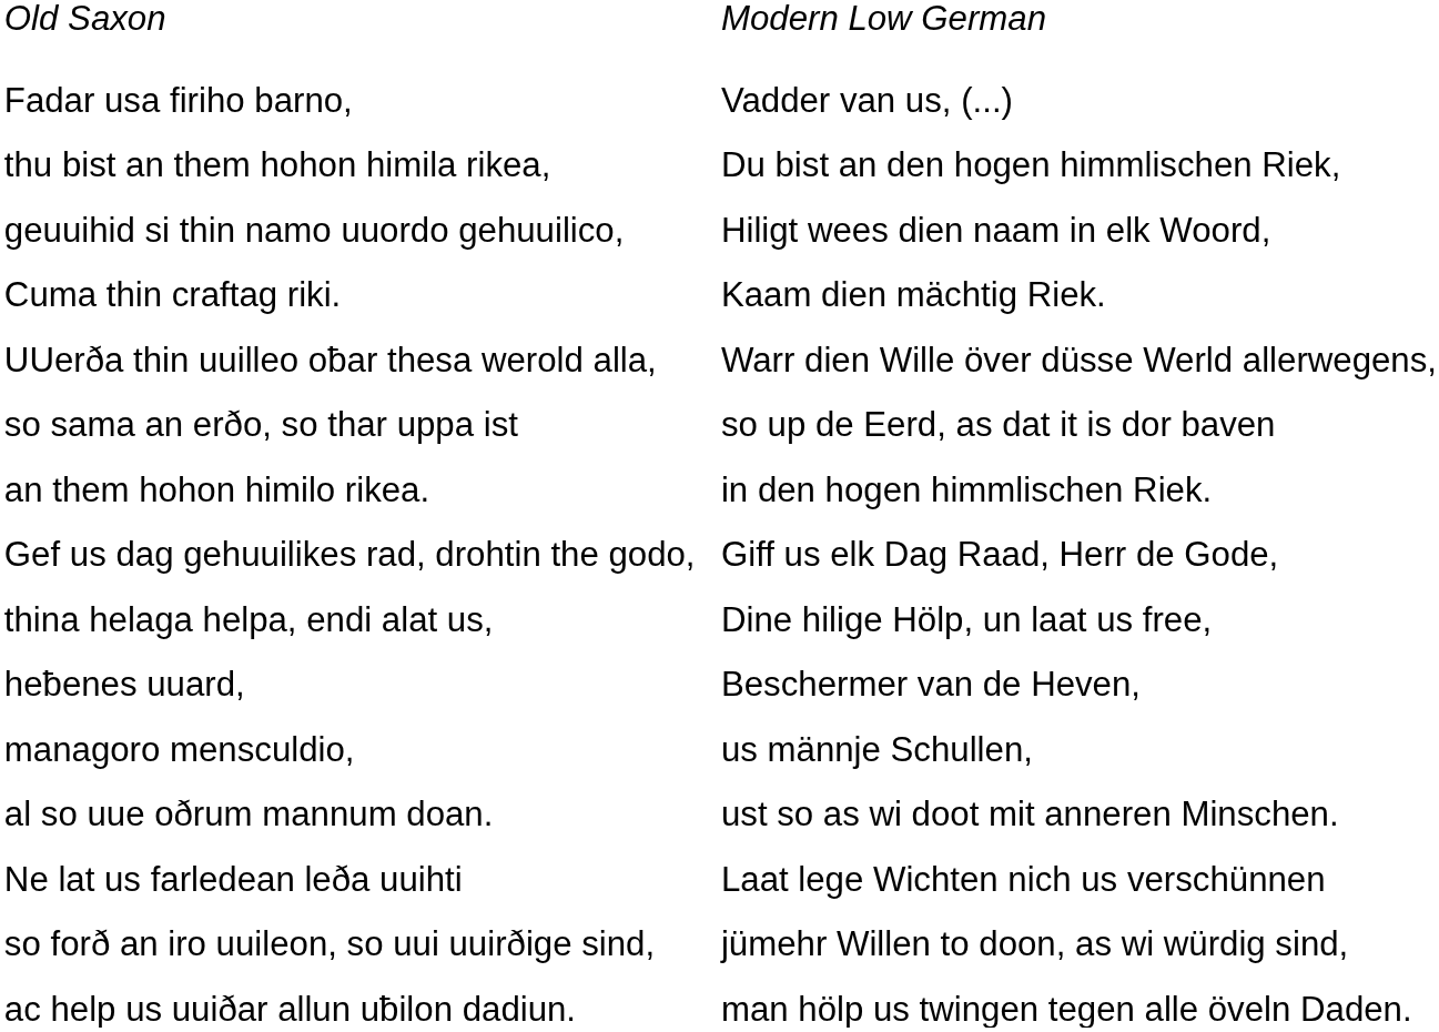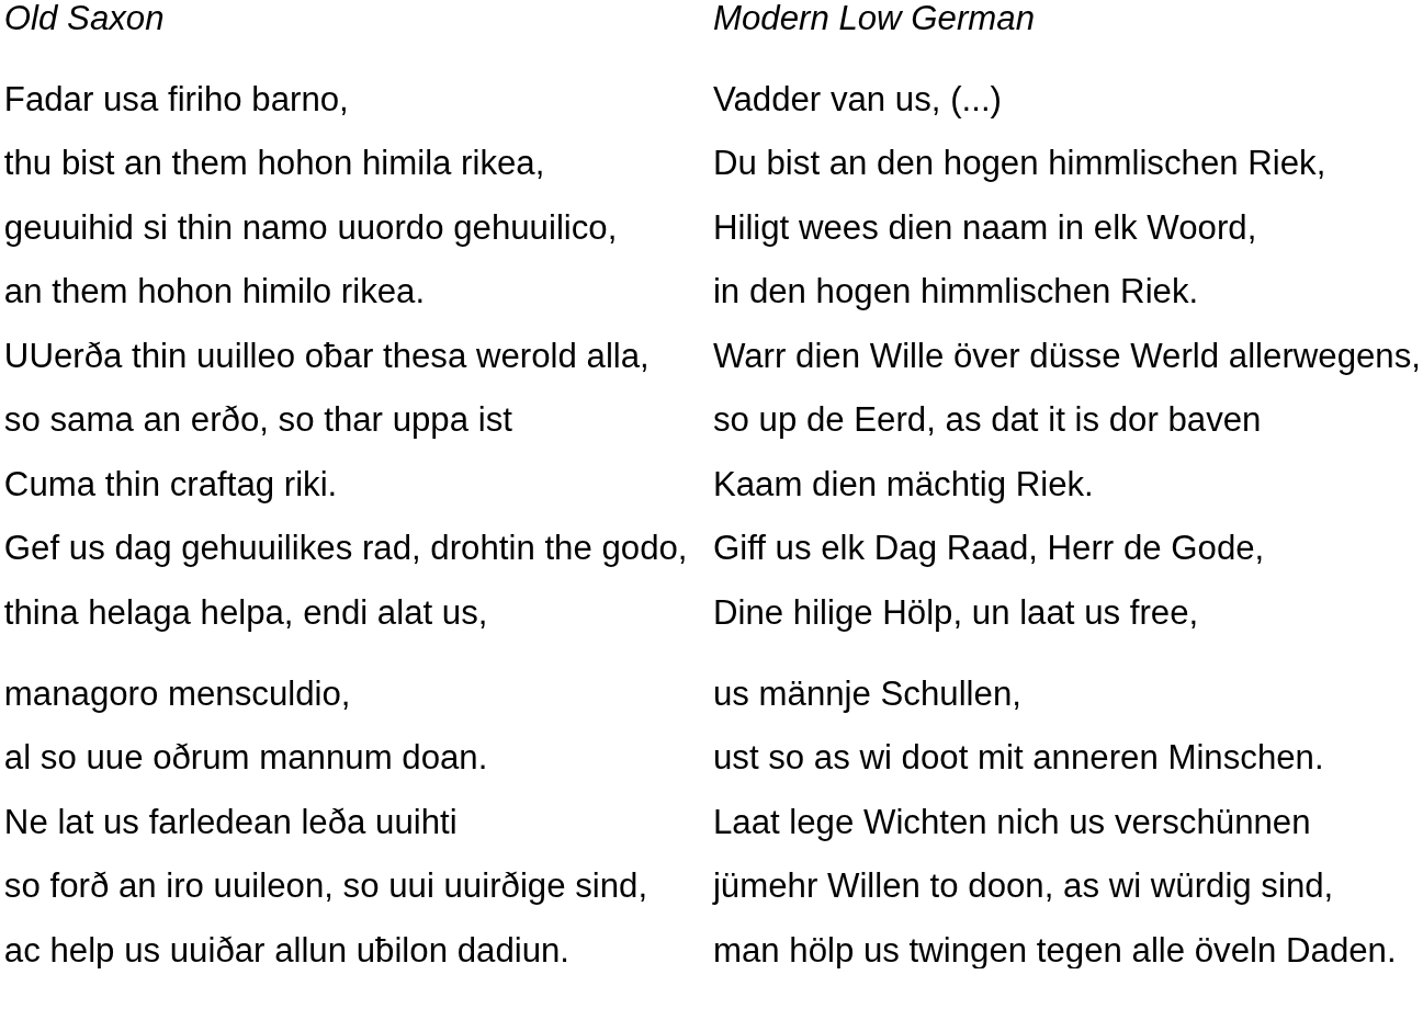rows swapped: Cuma thin craftag riki. <-> an them hohon himilo rikea.
- row: heƀenes uuard, | Beschermer van de Heven,
